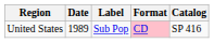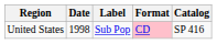United States | Date: 1989 -> 1998
